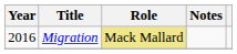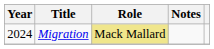Migration | Year: 2016 -> 2024
